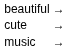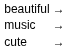rows swapped: cute <-> music
